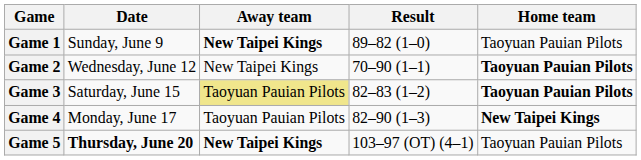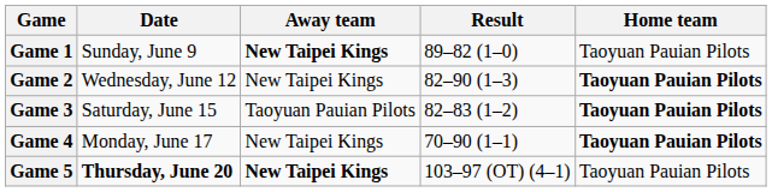Game 2 | Result: 70–90 (1–1) -> 82–90 (1–3)
Game 3 | Away team: khaki background -> no background
Game 4 | Away team: Taoyuan Pauian Pilots -> New Taipei Kings
Game 4 | Result: 82–90 (1–3) -> 70–90 (1–1)
Game 4 | Home team: New Taipei Kings -> Taoyuan Pauian Pilots
